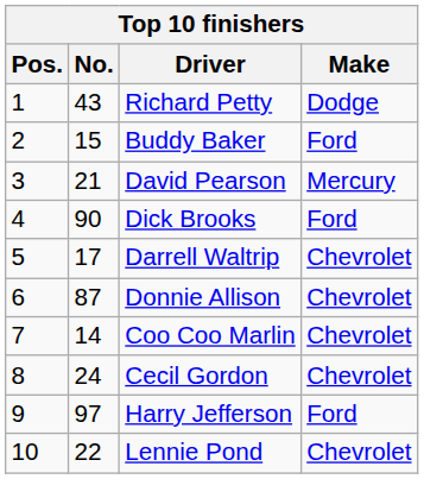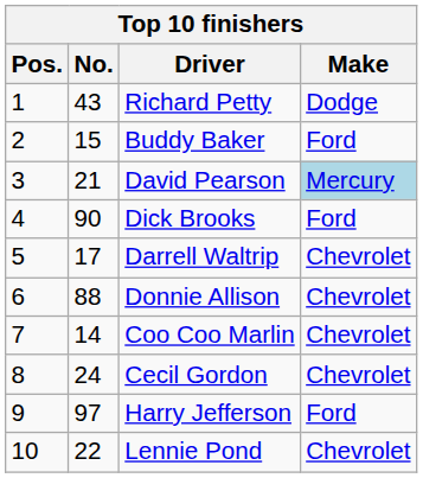David Pearson | Make: no background -> lightblue background
Donnie Allison | No.: 87 -> 88
